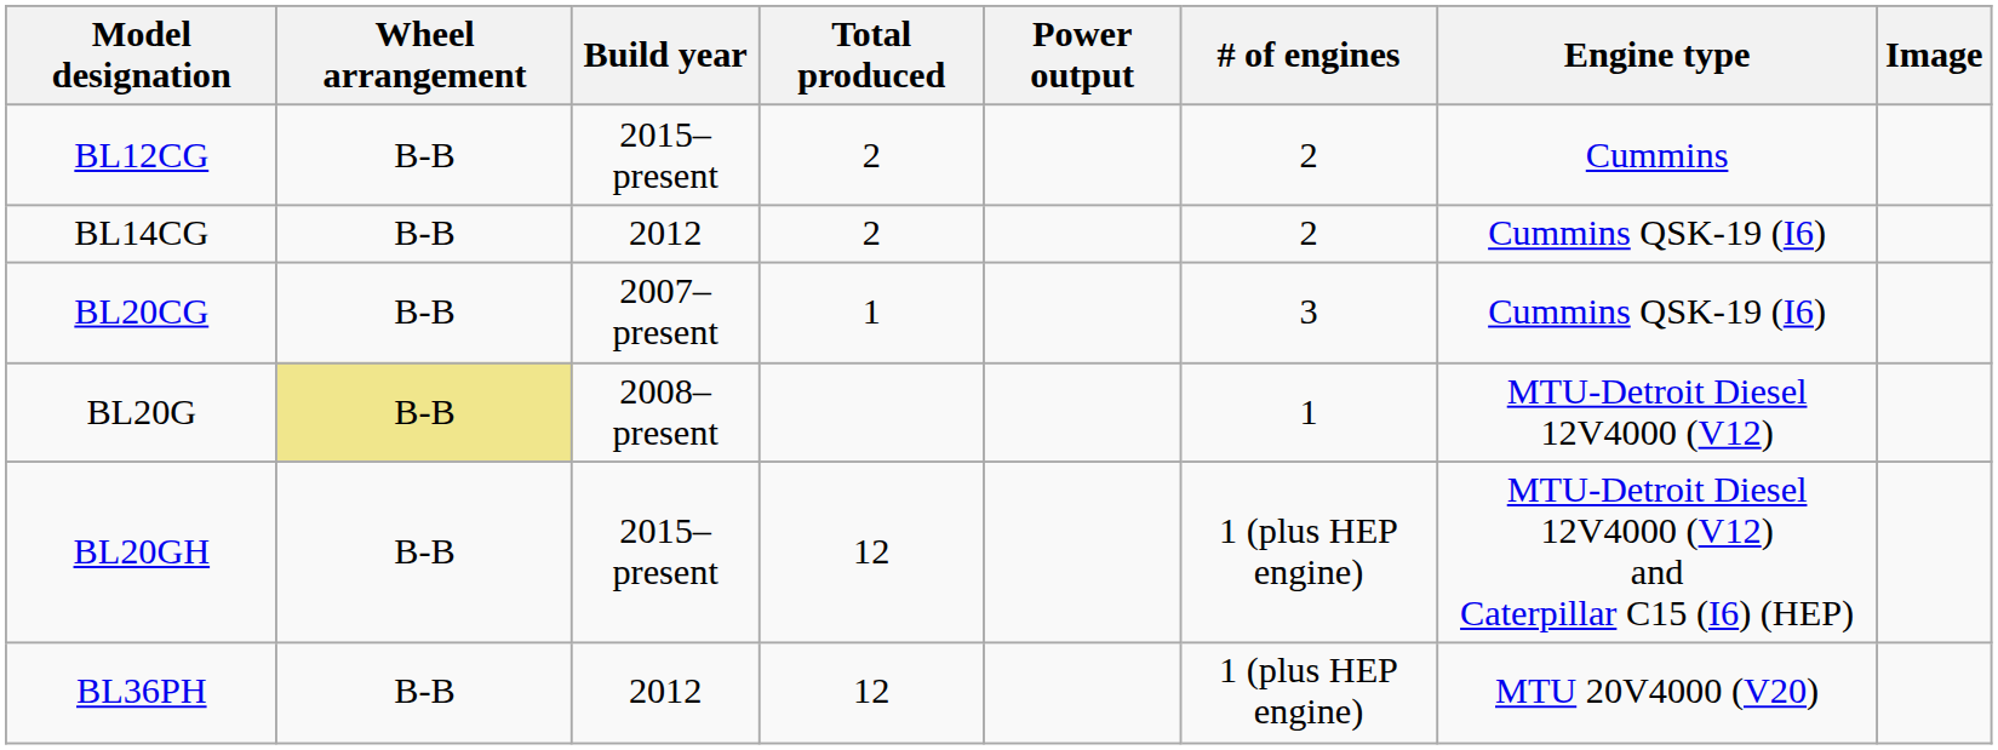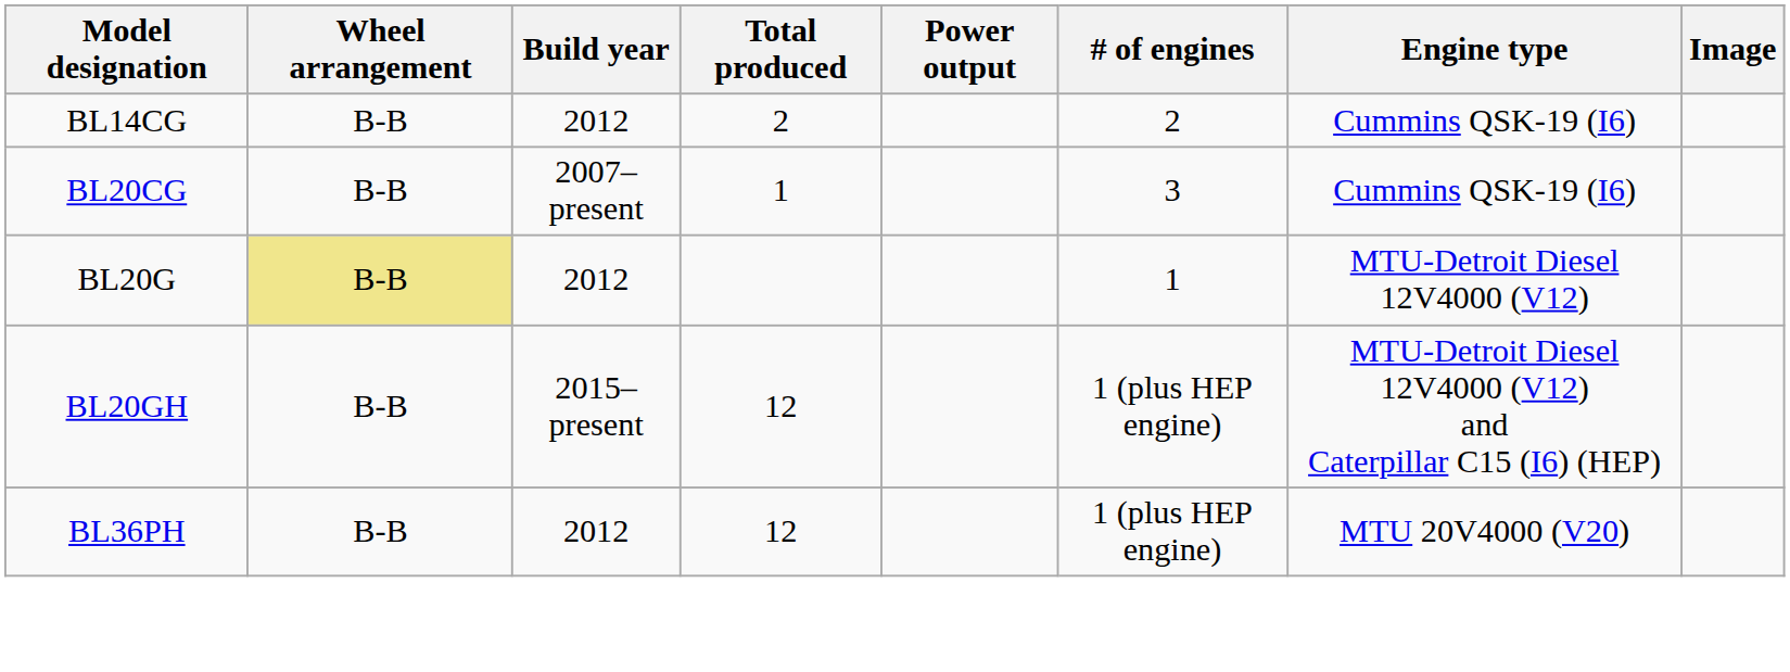- row: BL12CG | B-B | 2015–present | 2 | 2 | Cummins
BL20G | Build year: 2008–present -> 2012
